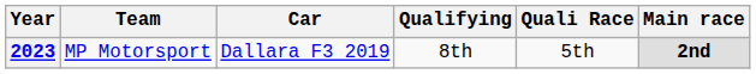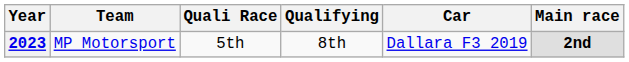columns swapped: Car <-> Quali Race
